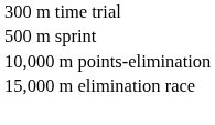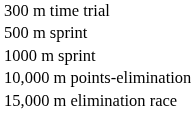+ row: 1000 m sprint
